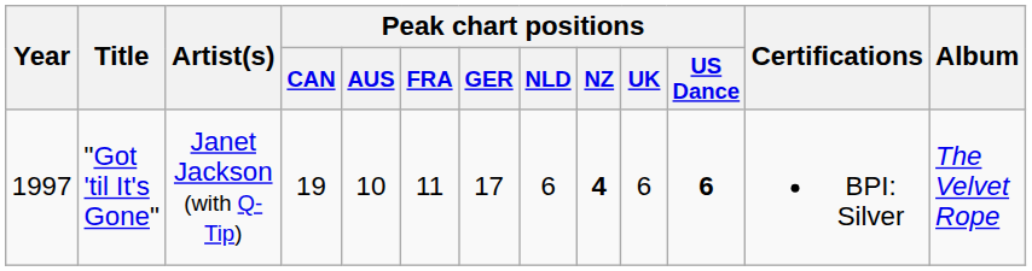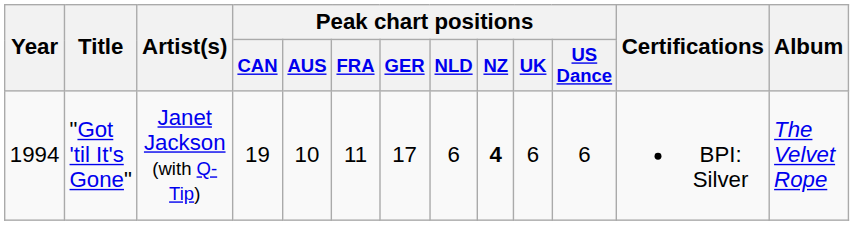"Got 'til It's Gone" | Year: 1997 -> 1994
"Got 'til It's Gone" | Peak chart positions / US Dance: bold -> normal
